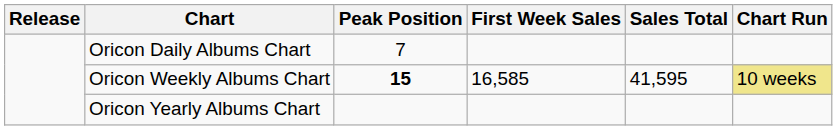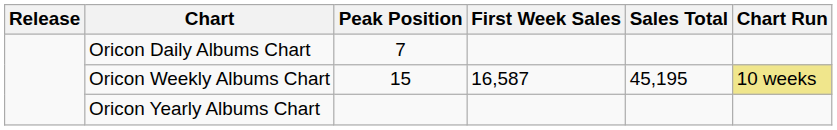Oricon Weekly Albums Chart | Peak Position: bold -> normal
Oricon Weekly Albums Chart | First Week Sales: 16,585 -> 16,587
Oricon Weekly Albums Chart | Sales Total: 41,595 -> 45,195
